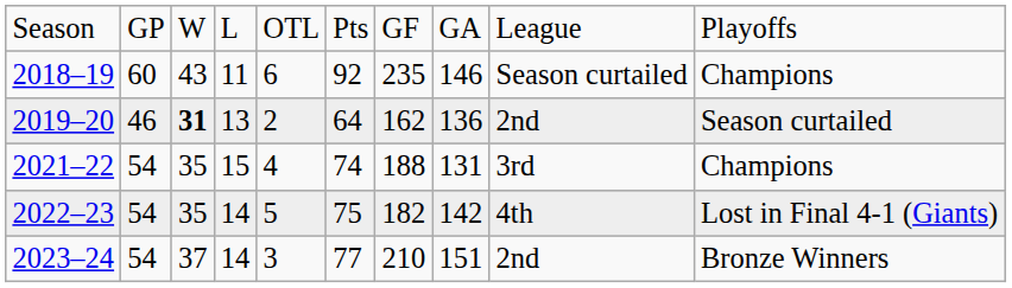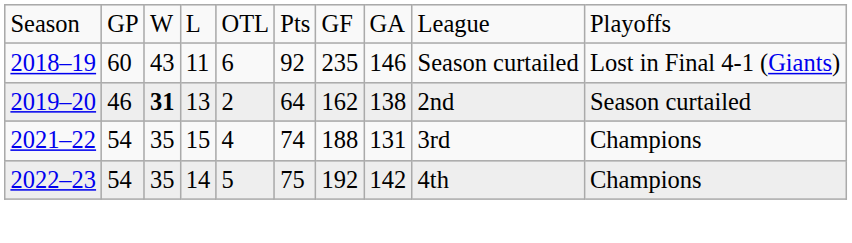2018–19 | column 10: Champions -> Lost in Final 4-1 (Giants)
2019–20 | column 8: 136 -> 138
2022–23 | column 7: 182 -> 192
2022–23 | column 10: Lost in Final 4-1 (Giants) -> Champions
- row: 2023–24 | 54 | 37 | 14 | 3 | 77 | 210 | 151 | 2nd | Bronze Winners
